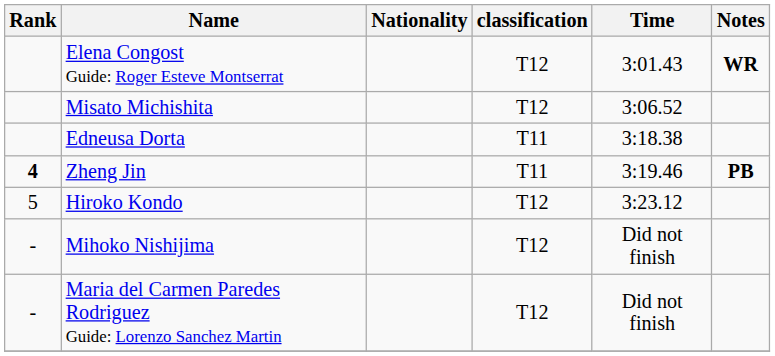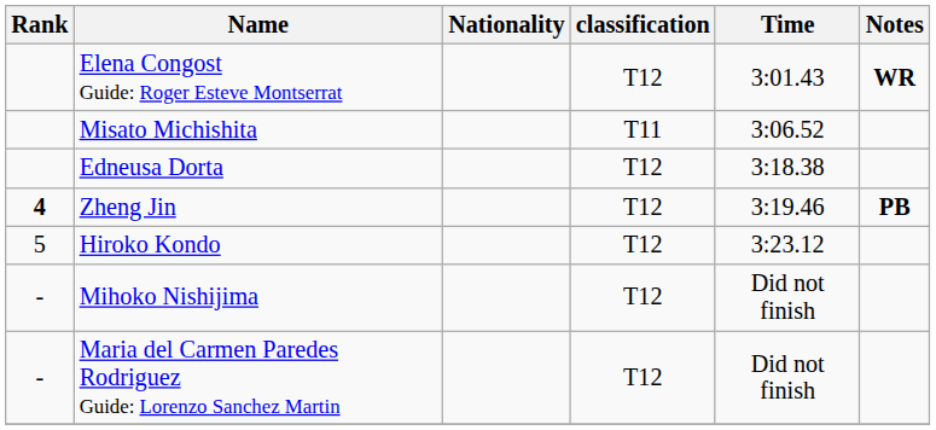Misato Michishita | classification: T12 -> T11
Edneusa Dorta | classification: T11 -> T12
Zheng Jin | classification: T11 -> T12
